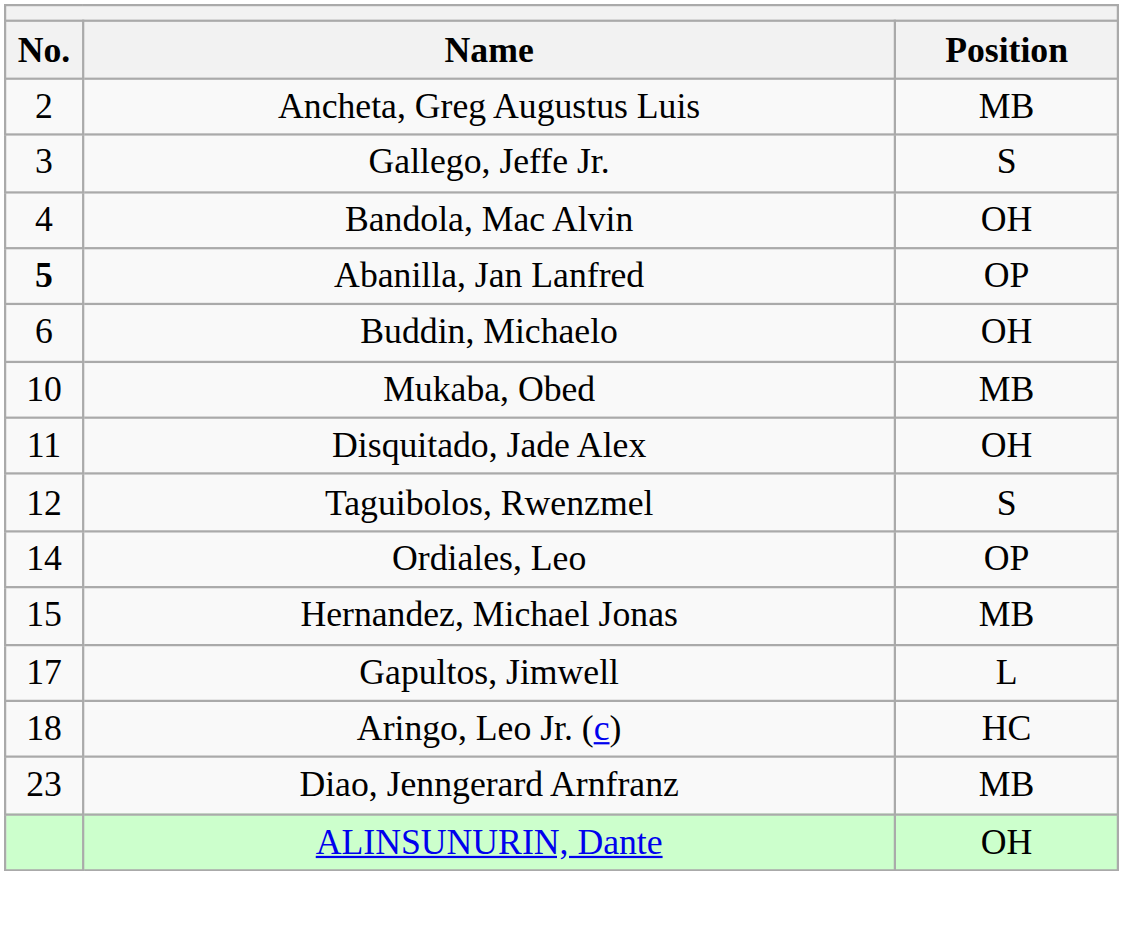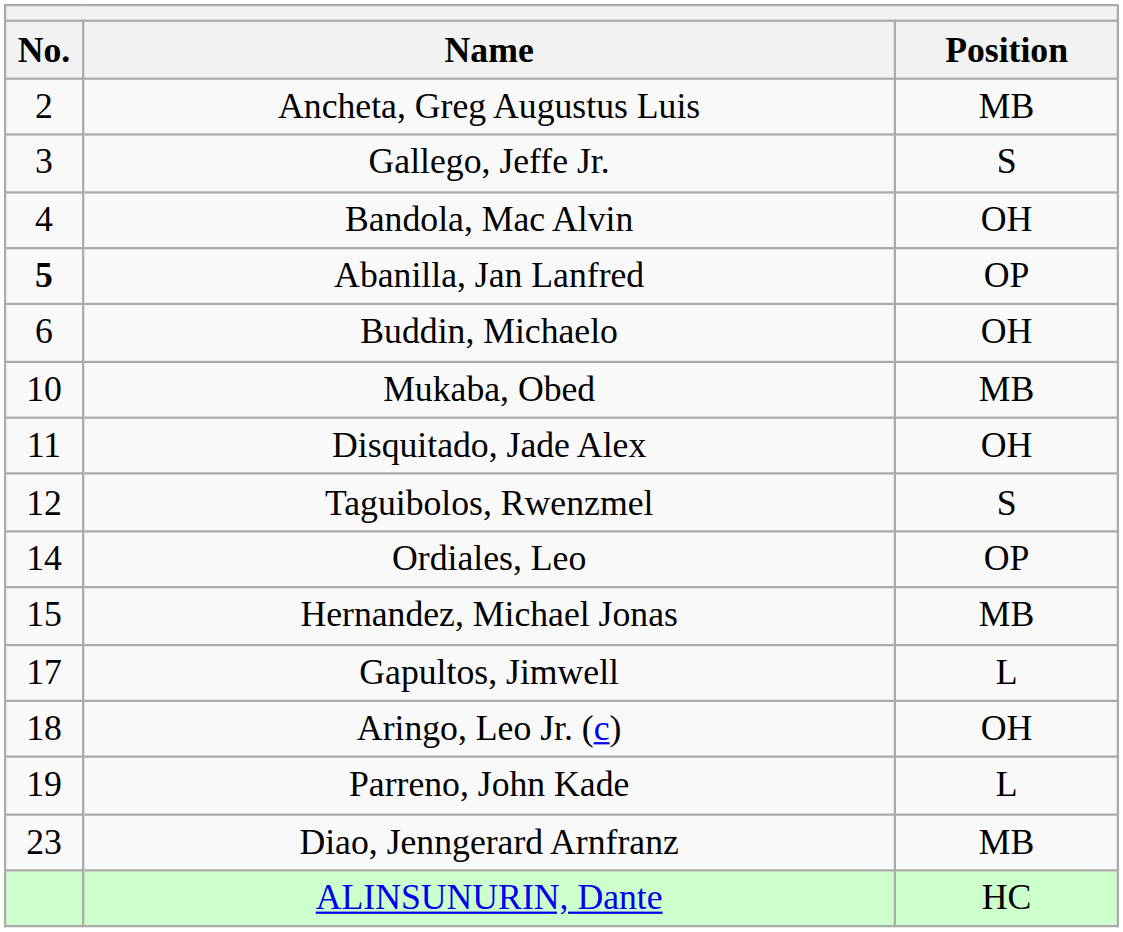Aringo, Leo Jr. (c) | Position: HC -> OH
+ row: 19 | Parreno, John Kade | L
ALINSUNURIN, Dante | Position: OH -> HC
